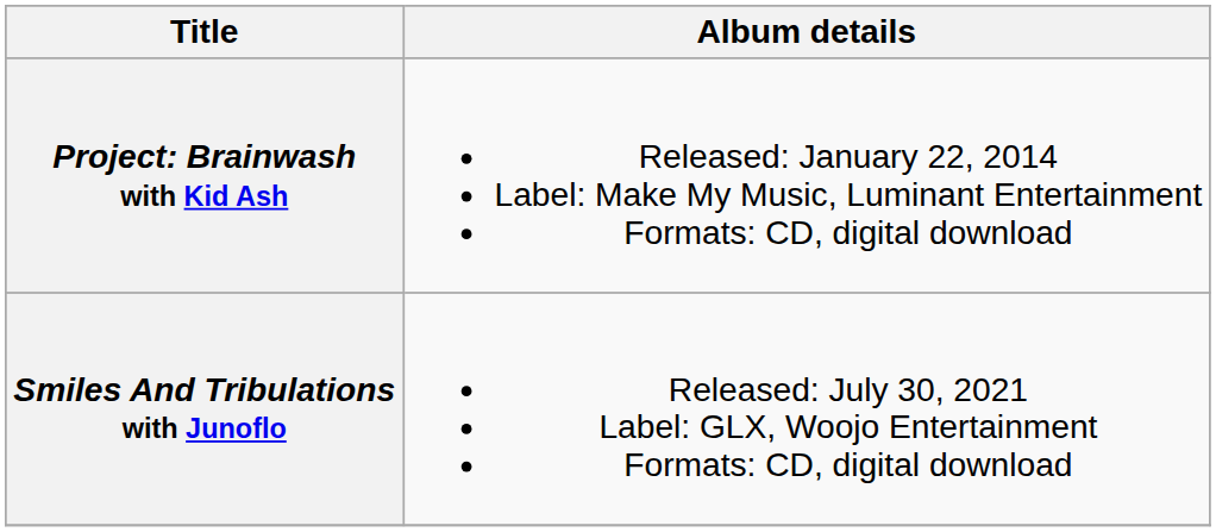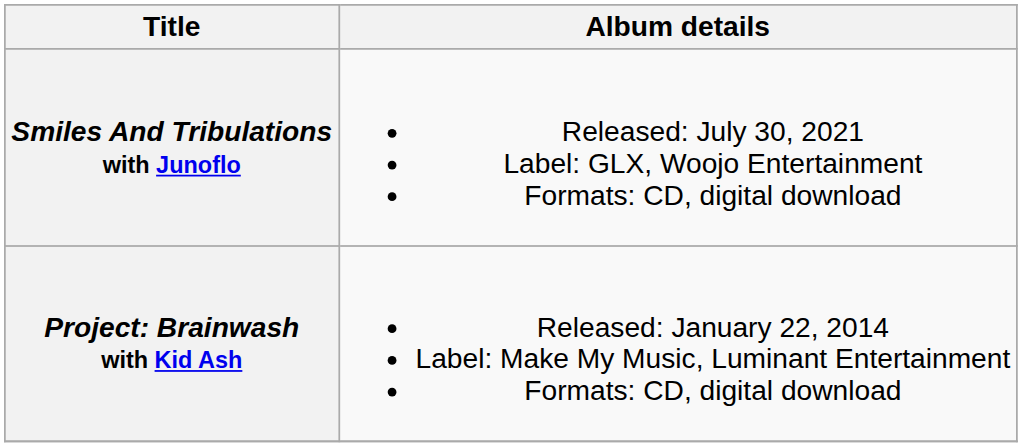rows swapped: Project: Brainwash with Kid Ash <-> Smiles And Tribulations with Junoflo
